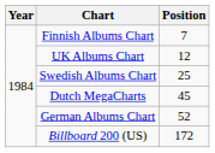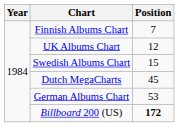Swedish Albums Chart | Position: 25 -> 15
German Albums Chart | Position: 52 -> 53
Billboard 200 (US) | Position: normal -> bold
